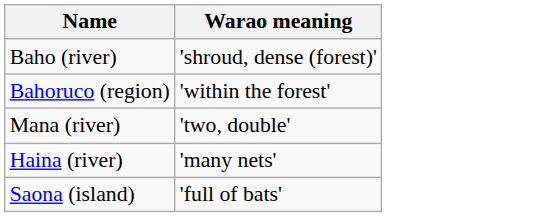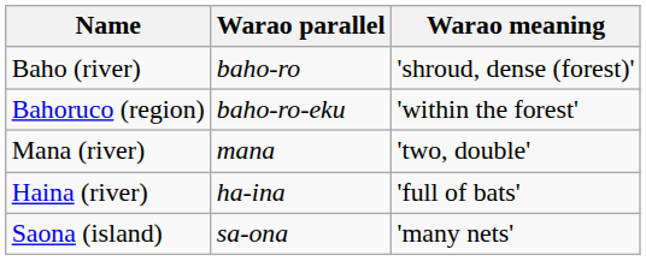+ column: Warao parallel | baho-ro | baho-ro-eku | mana | ha-ina | sa-ona
Haina (river) | Warao meaning: 'many nets' -> 'full of bats'
Saona (island) | Warao meaning: 'full of bats' -> 'many nets'
